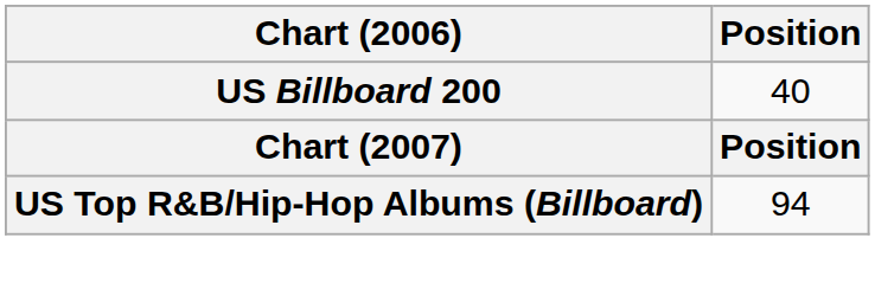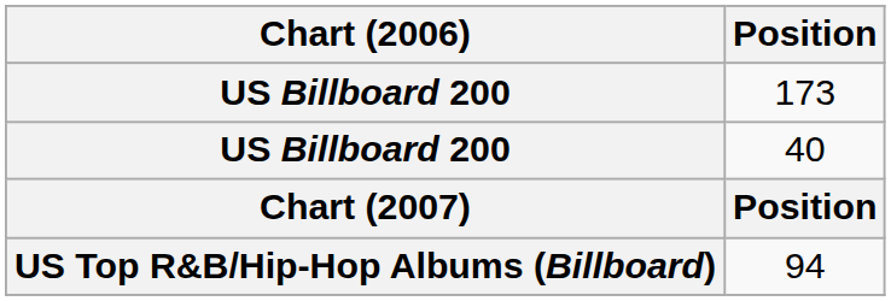+ row: US Billboard 200 | 173
